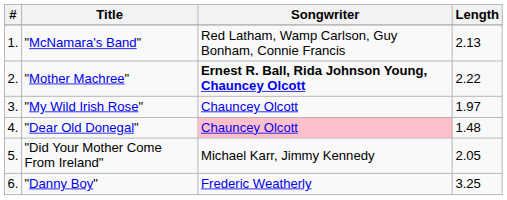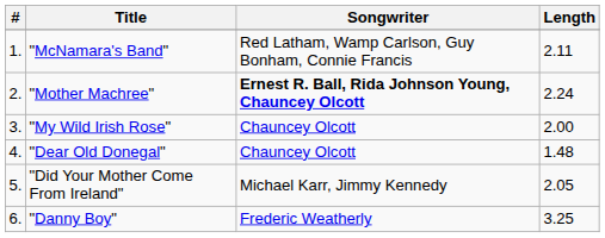"McNamara's Band" | Length: 2.13 -> 2.11
"Mother Machree" | Length: 2.22 -> 2.24
"My Wild Irish Rose" | Length: 1.97 -> 2.00
"Dear Old Donegal" | Songwriter: pink background -> no background
